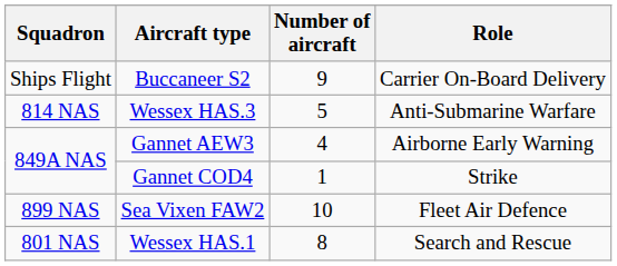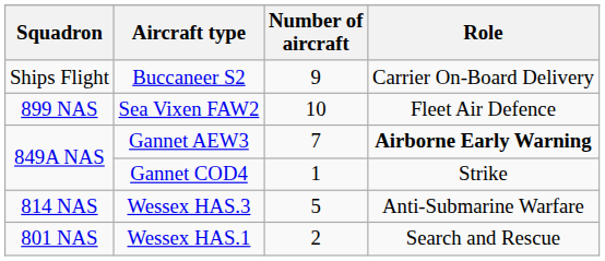rows swapped: Sea Vixen FAW2 <-> Wessex HAS.3
Gannet AEW3 | Number of aircraft: 4 -> 7
Gannet AEW3 | Role: normal -> bold
Wessex HAS.1 | Number of aircraft: 8 -> 2
